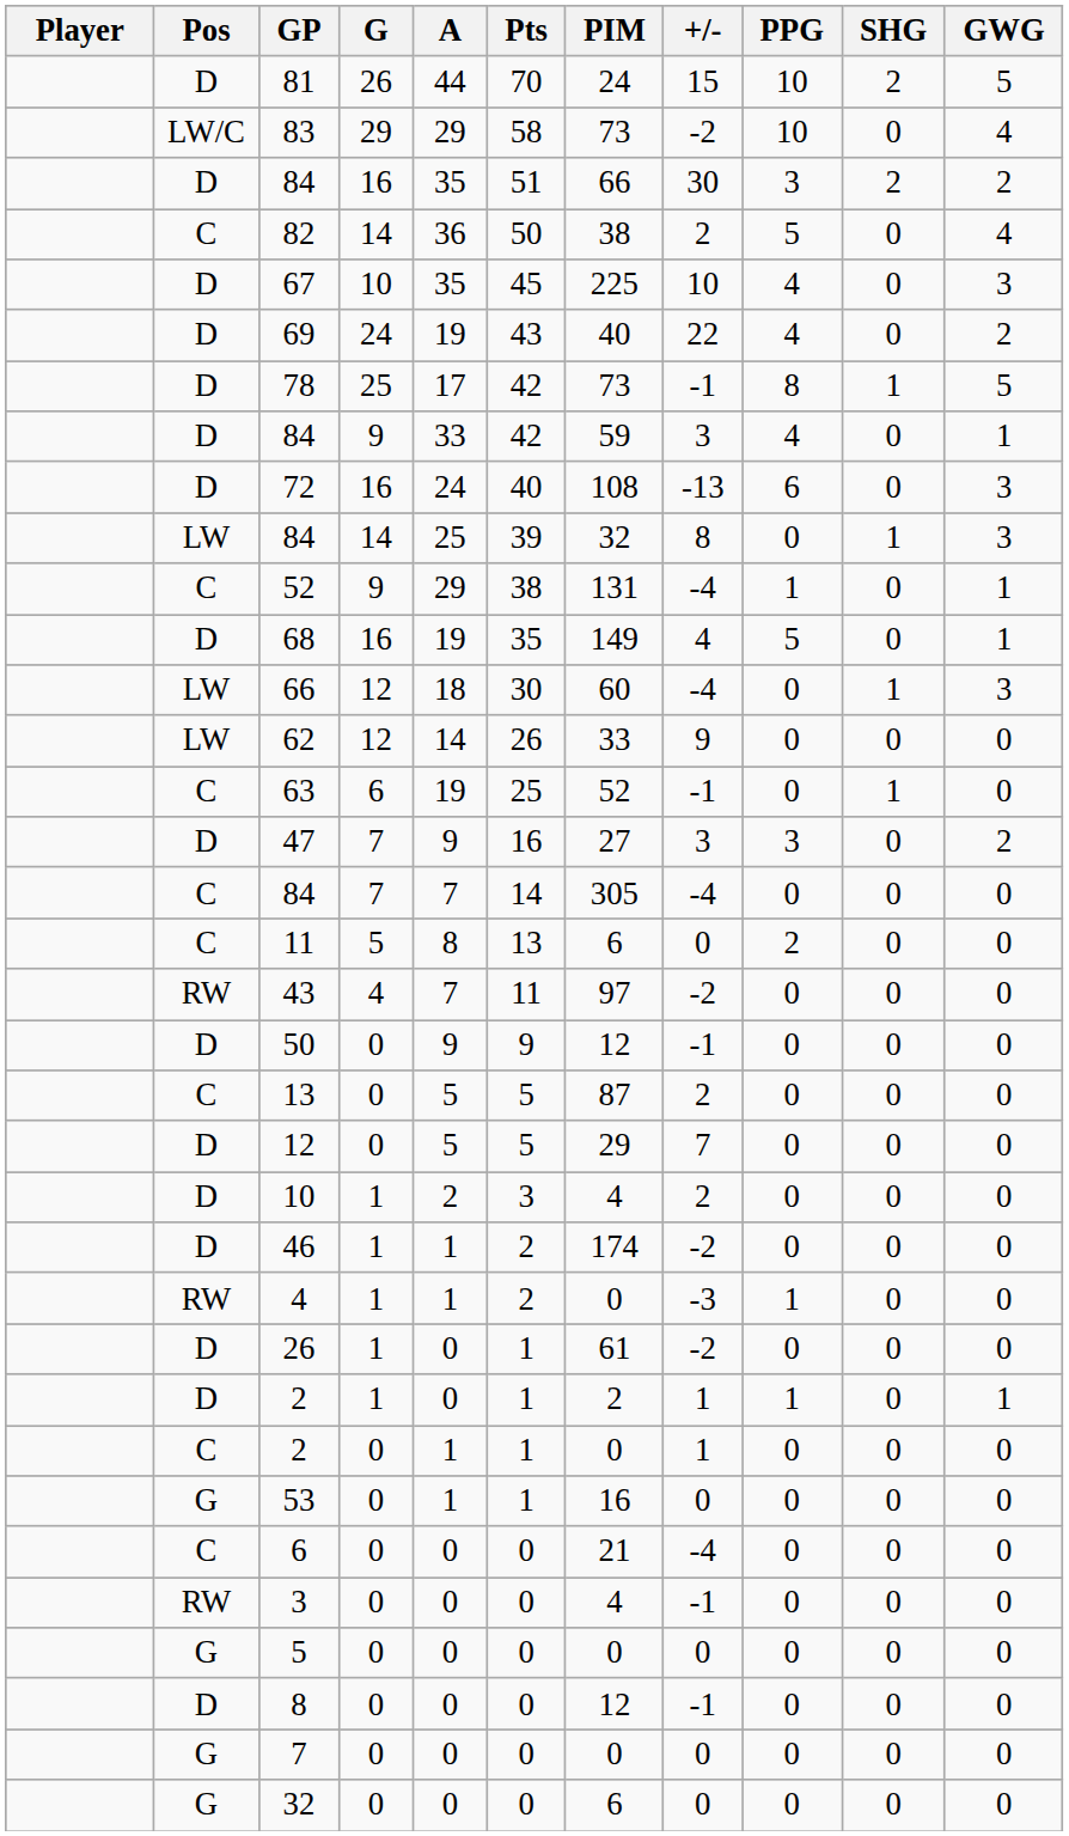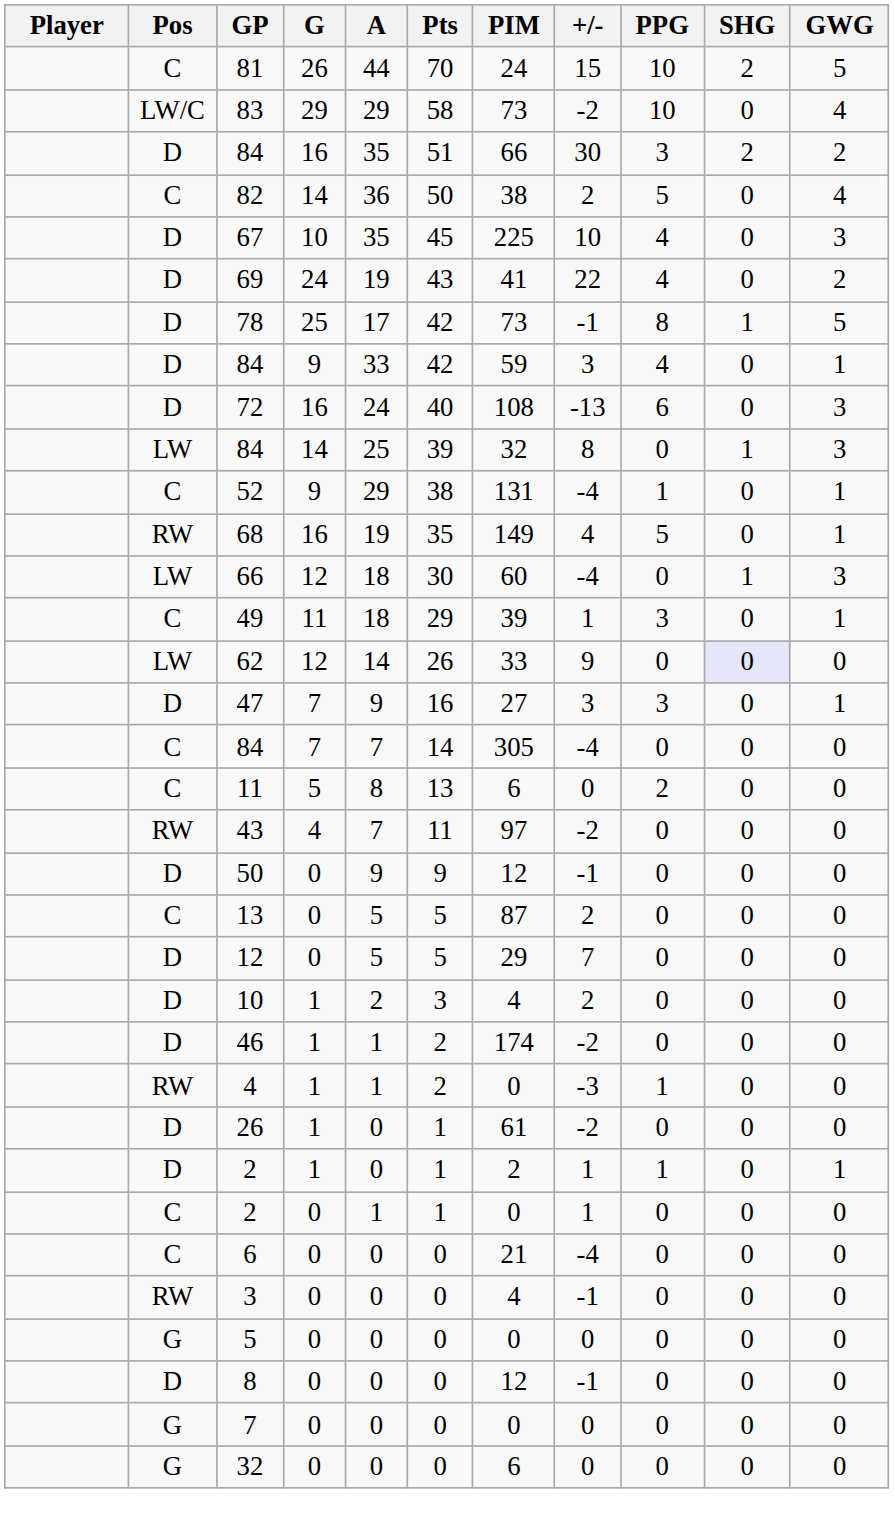81 | Pos: D -> C
69 | PIM: 40 -> 41
68 | Pos: D -> RW
+ row: C | 49 | 11 | 18 | 29 | 39 | 1 | 3 | 0 | 1
62 | SHG: no background -> lavender background
- row: C | 63 | 6 | 19 | 25 | 52 | -1 | 0 | 1 | 0
47 | GWG: 2 -> 1
- row: G | 53 | 0 | 1 | 1 | 16 | 0 | 0 | 0 | 0
